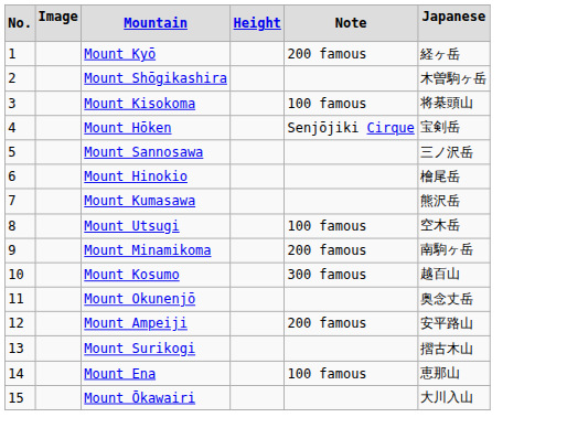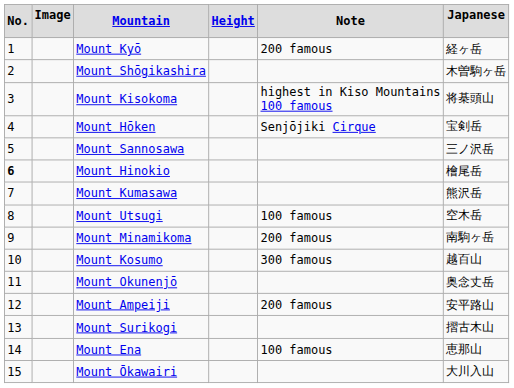Mount Kisokoma | Note: 100 famous -> highest in Kiso Mountains 100 famous
Mount Hinokio | No.: normal -> bold
